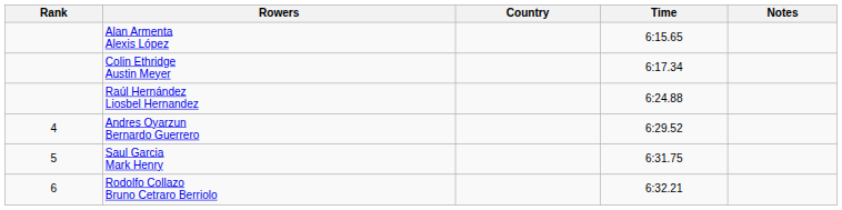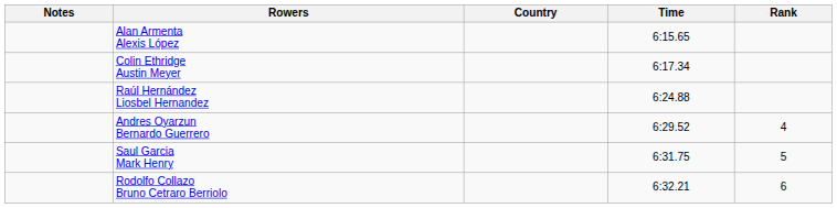columns swapped: Rank <-> Notes
